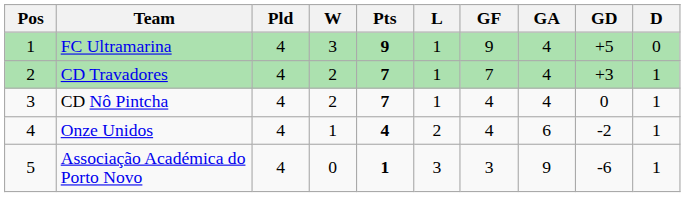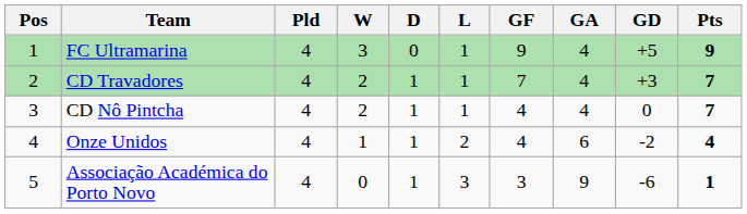columns swapped: D <-> Pts
